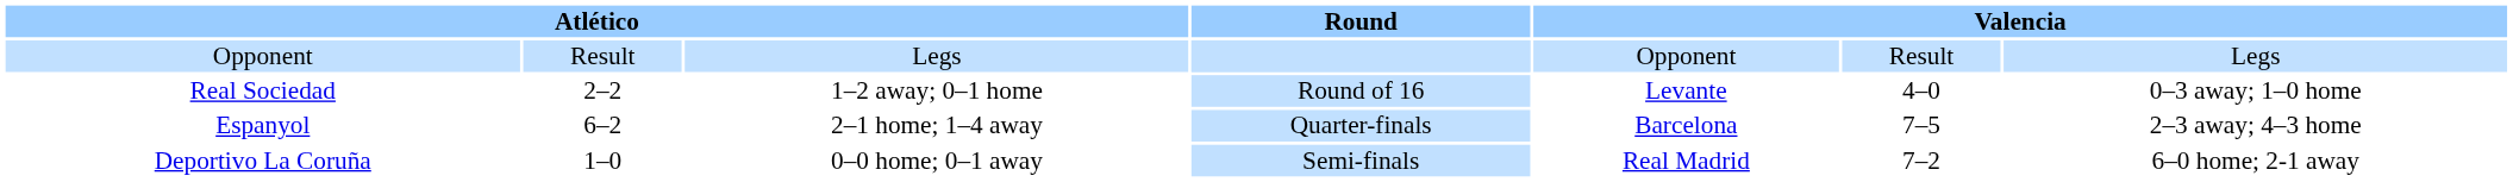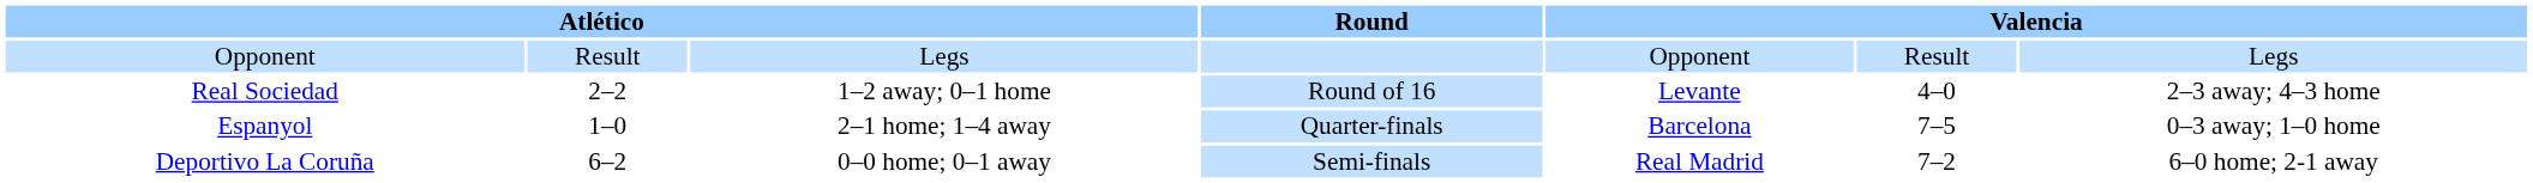Real Sociedad | column 7: 0–3 away; 1–0 home -> 2–3 away; 4–3 home
Espanyol | column 2: 6–2 -> 1–0
Espanyol | column 7: 2–3 away; 4–3 home -> 0–3 away; 1–0 home
Deportivo La Coruña | column 2: 1–0 -> 6–2
